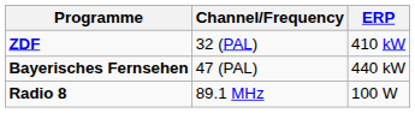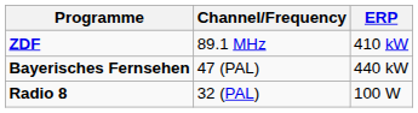ZDF | Channel/Frequency: 32 (PAL) -> 89.1 MHz
Radio 8 | Channel/Frequency: 89.1 MHz -> 32 (PAL)
